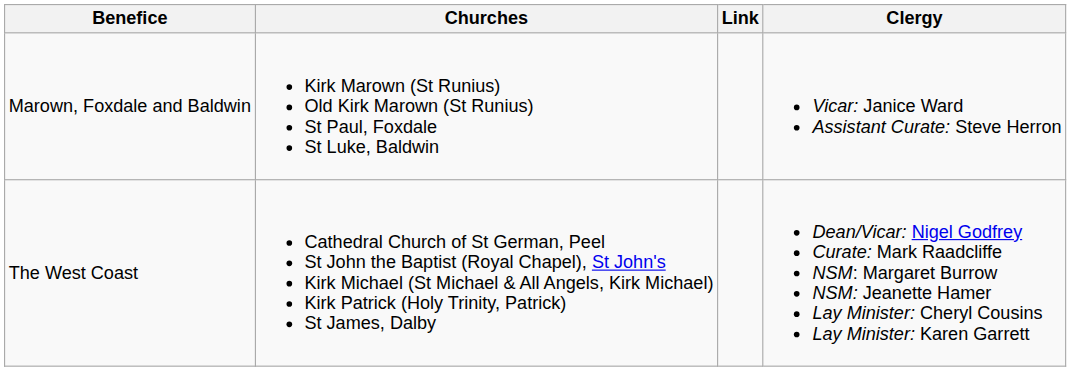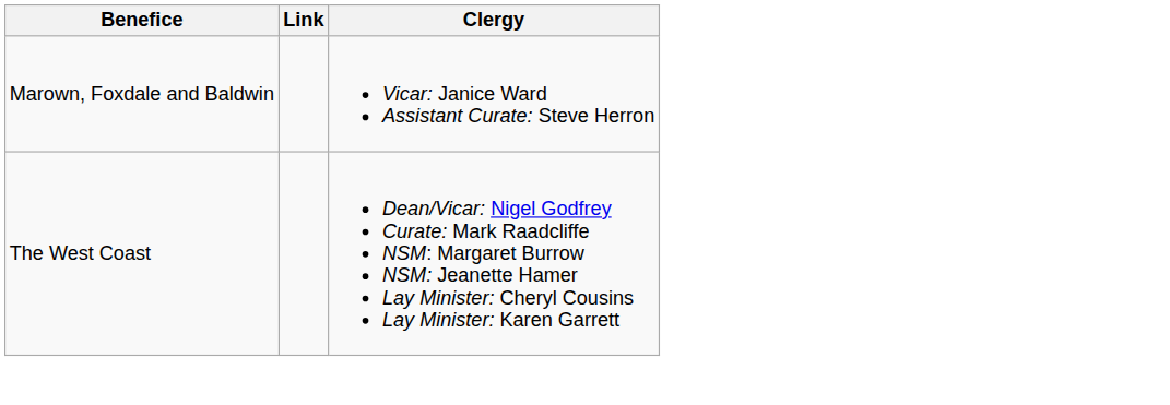- column: Churches | Kirk Marown (St Runius) Old Kirk Marown (St Runius) St Paul, Foxdale St Luke, Baldwin | Cathedral Church of St German, Peel St John the Baptist (Royal Chapel), St John's Kirk Michael (St Michael & All Angels, Kirk Michael) Kirk Patrick (Holy Trinity, Patrick) St James, Dalby
